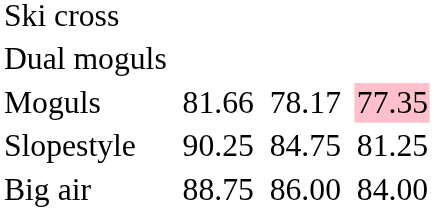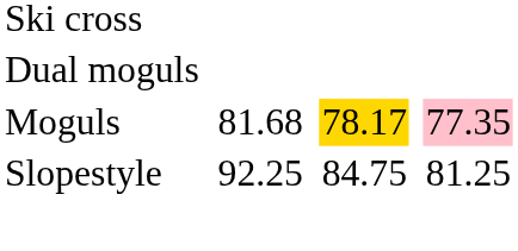Moguls | column 3: 81.66 -> 81.68
Moguls | column 5: no background -> gold background
Slopestyle | column 3: 90.25 -> 92.25
- row: Big air | 88.75 | 86.00 | 84.00
